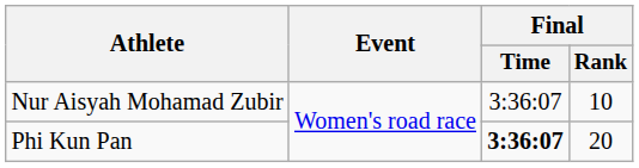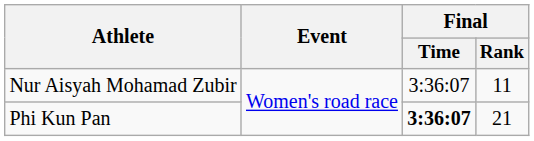Nur Aisyah Mohamad Zubir | Final / Rank: 10 -> 11
Phi Kun Pan | Final / Rank: 20 -> 21
